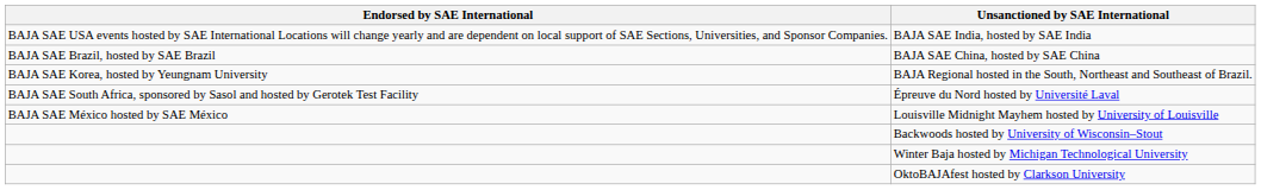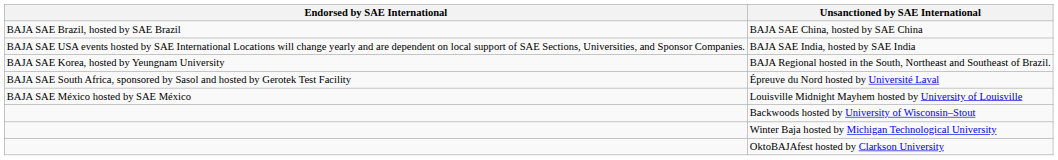rows swapped: BAJA SAE India, hosted by SAE India <-> BAJA SAE China, hosted by SAE China
